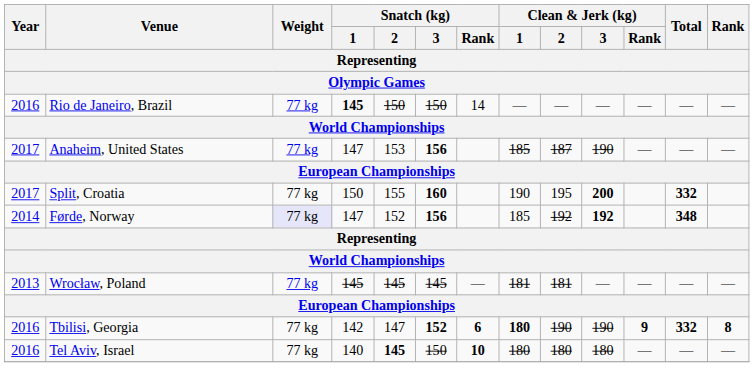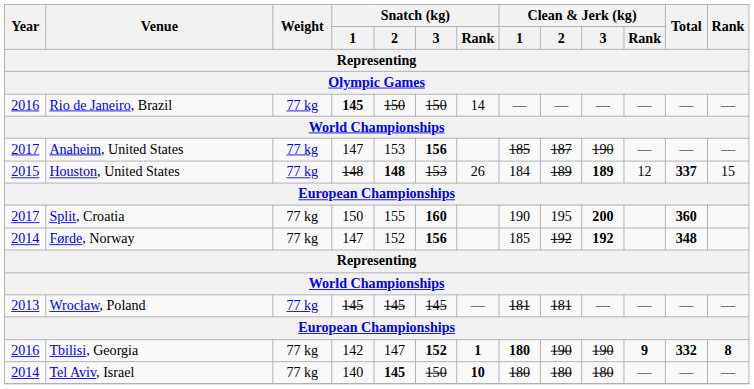+ row: 2015 | Houston, United States | 77 kg | 148 | 148 | 153 | 26 | 184 | 189 | 189 | 12 | 337 | 15
Split, Croatia | Total: 332 -> 360
Førde, Norway | Weight: lavender background -> no background
Tbilisi, Georgia | Snatch (kg) / Rank: 6 -> 1
Tel Aviv, Israel | Year: 2016 -> 2014
